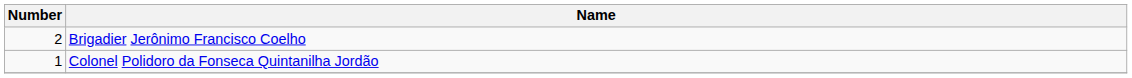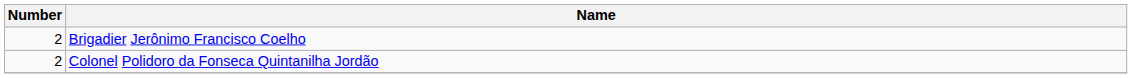Colonel Polidoro da Fonseca Quintanilha Jordão | Number: 1 -> 2
